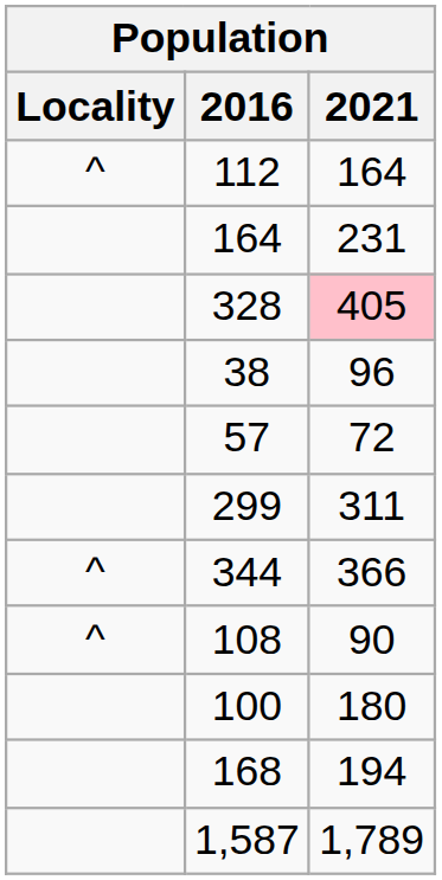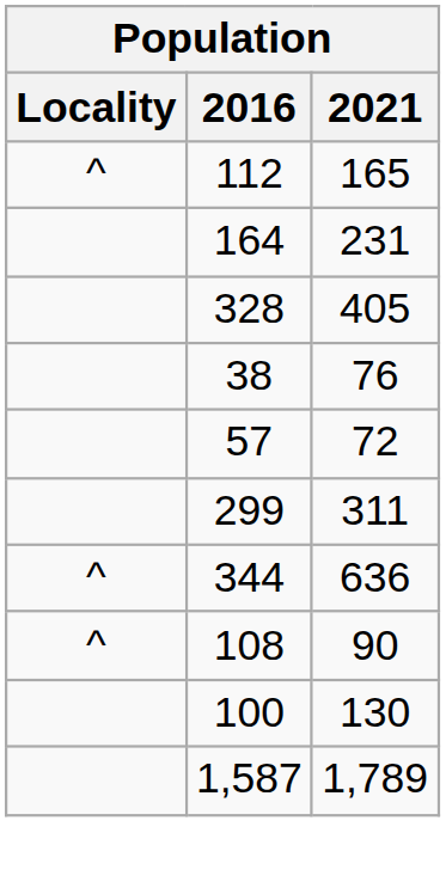112 | 2021: 164 -> 165
328 | 2021: pink background -> no background
38 | 2021: 96 -> 76
344 | 2021: 366 -> 636
100 | 2021: 180 -> 130
- row: 168 | 194
